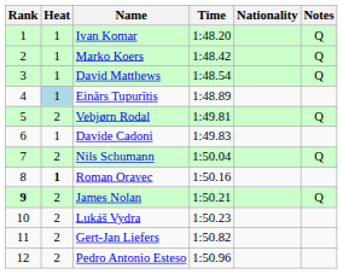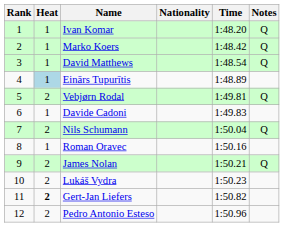columns swapped: Nationality <-> Time
Roman Oravec | Heat: bold -> normal
James Nolan | Rank: bold -> normal
Gert-Jan Liefers | Heat: normal -> bold
